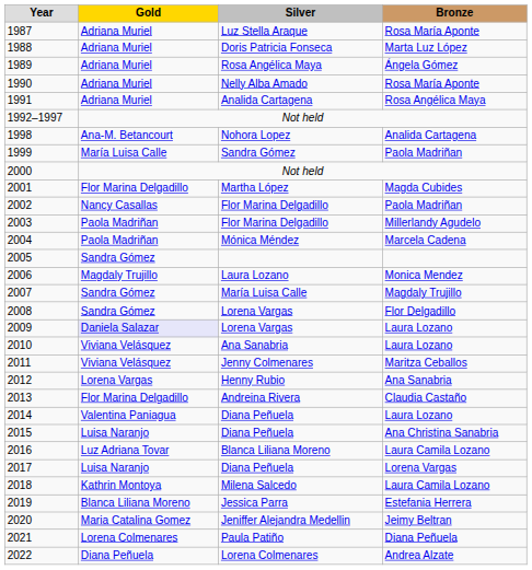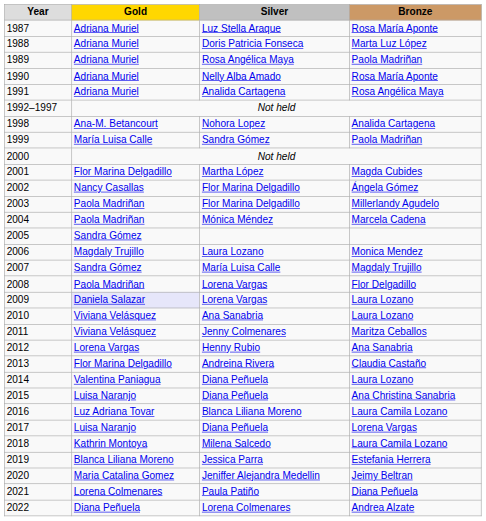1989 | Bronze: Ángela Gómez -> Paola Madriñan
2002 | Bronze: Paola Madriñan -> Ángela Gómez
2008 | Gold: Sandra Gómez -> Paola Madriñan
